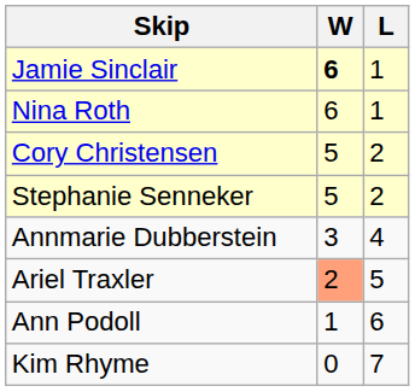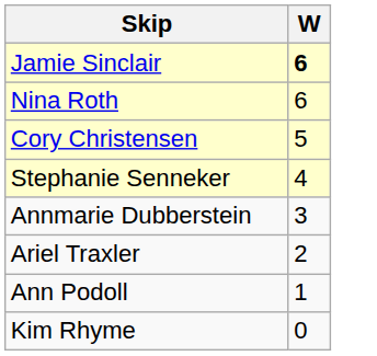- column: L | 1 | 1 | 2 | 2 | 4 | 5 | 6 | 7
Stephanie Senneker | W: 5 -> 4
Ariel Traxler | W: lightsalmon background -> no background
